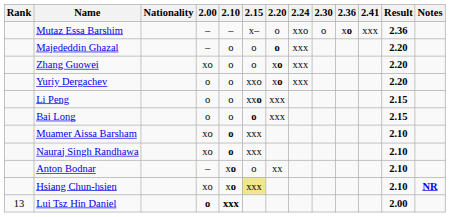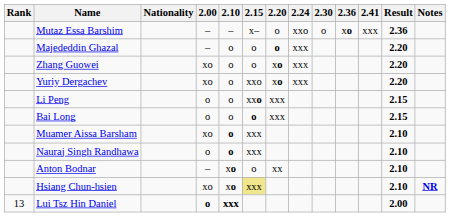Yuriy Dergachev | 2.00: o -> xo
Nauraj Singh Randhawa | 2.00: xo -> o
